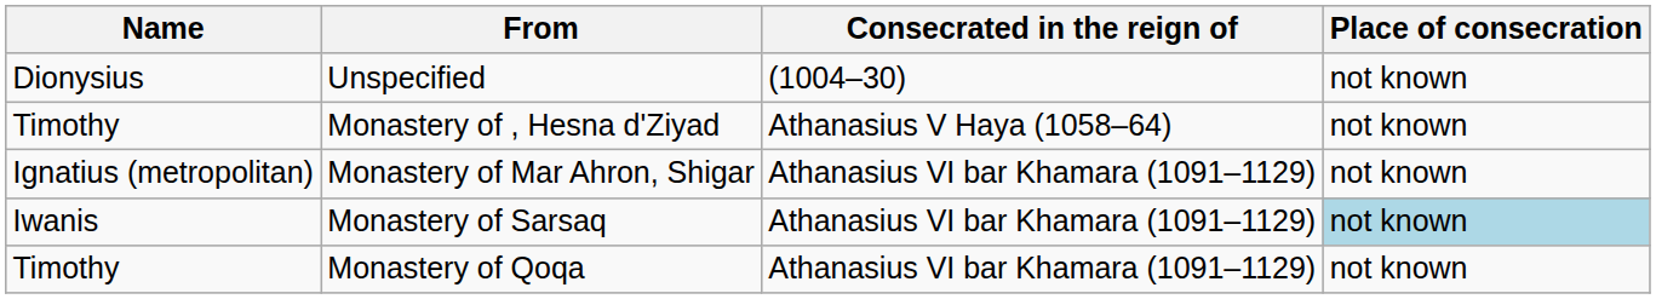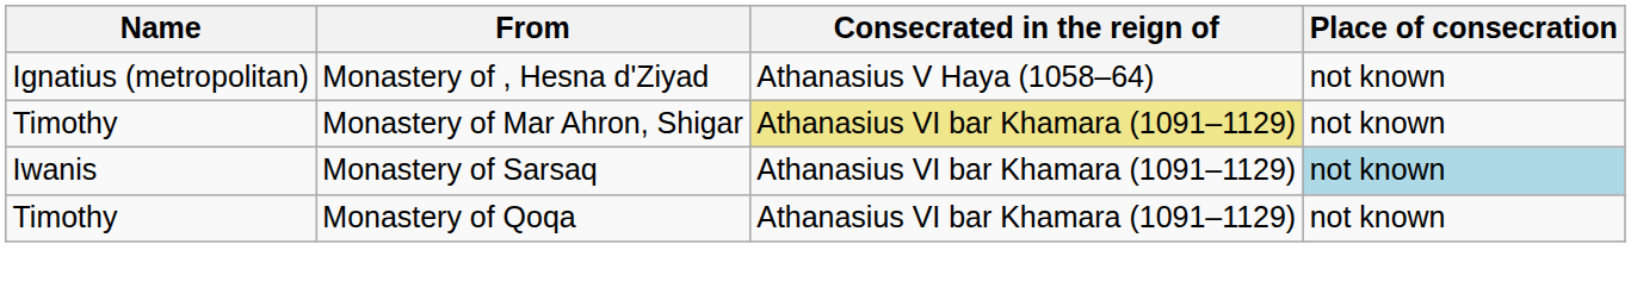- row: Dionysius | Unspecified | (1004–30) | not known
Monastery of , Hesna d'Ziyad | Name: Timothy -> Ignatius (metropolitan)
Monastery of Mar Ahron, Shigar | Name: Ignatius (metropolitan) -> Timothy
Monastery of Mar Ahron, Shigar | Consecrated in the reign of: no background -> khaki background
